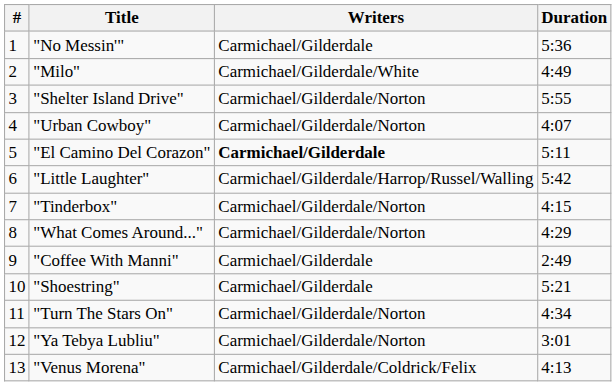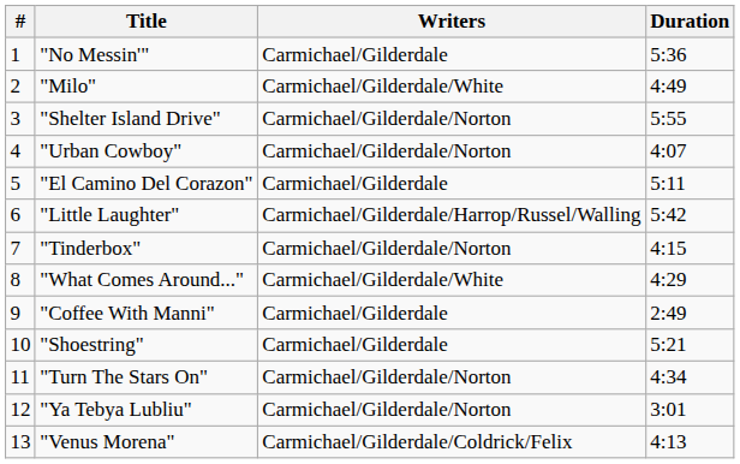"El Camino Del Corazon" | Writers: bold -> normal
"What Comes Around..." | Writers: Carmichael/Gilderdale/Norton -> Carmichael/Gilderdale/White
